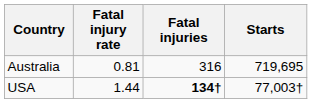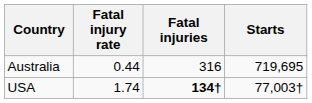Australia | Fatal injury rate: 0.81 -> 0.44
USA | Fatal injury rate: 1.44 -> 1.74
